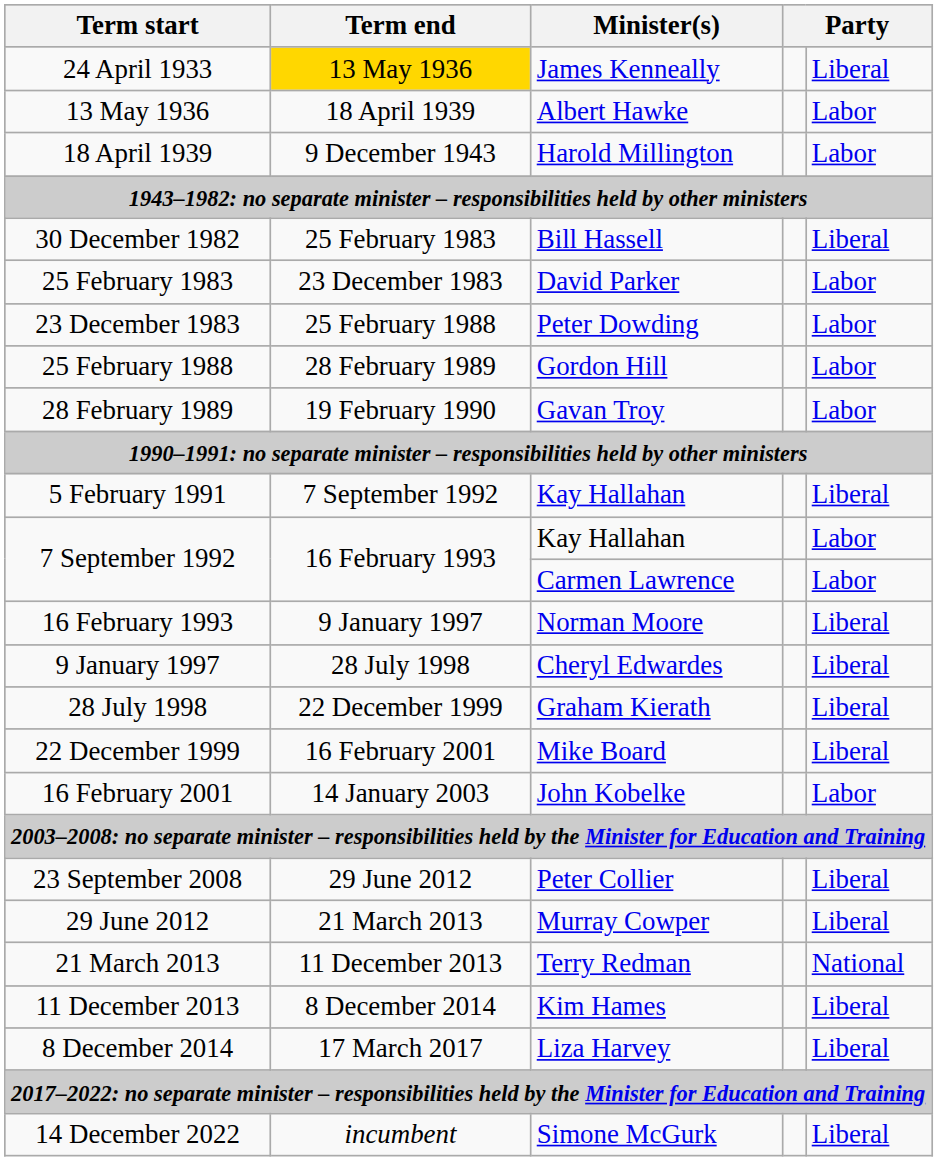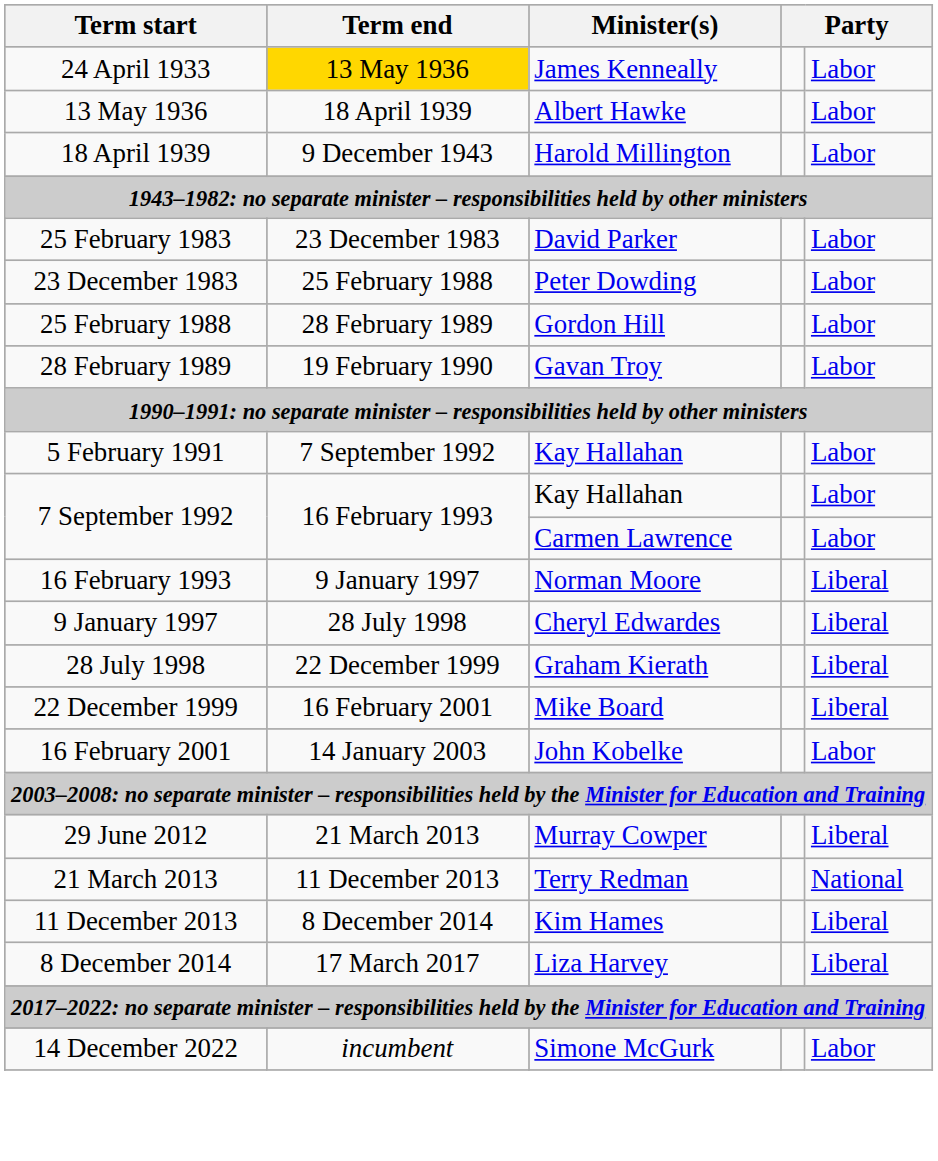24 April 1933 | column 5: Liberal -> Labor
- row: 30 December 1982 | 25 February 1983 | Bill Hassell | Liberal
5 February 1991 | column 5: Liberal -> Labor
- row: 23 September 2008 | 29 June 2012 | Peter Collier | Liberal
14 December 2022 | column 5: Liberal -> Labor
